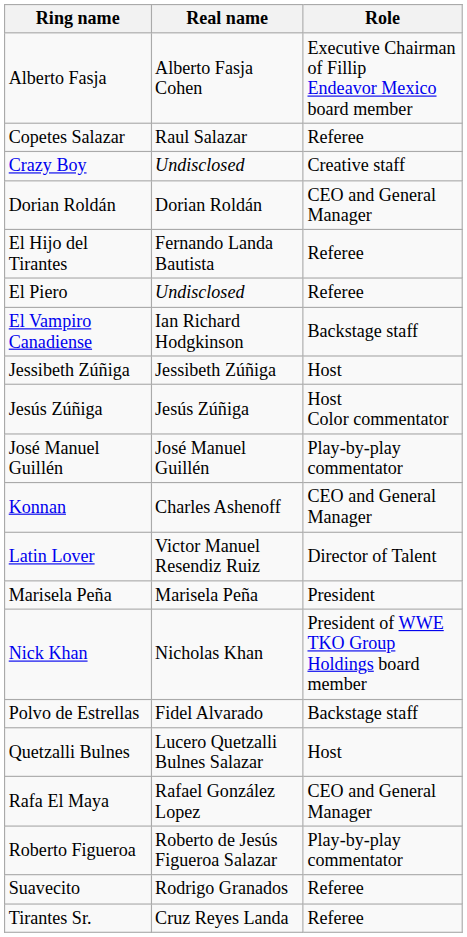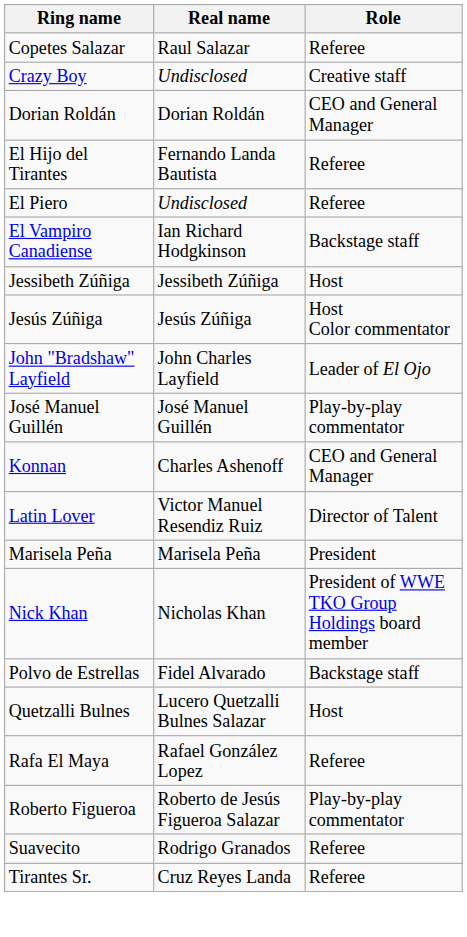- row: Alberto Fasja | Alberto Fasja Cohen | Executive Chairman of Fillip Endeavor Mexico board member
+ row: John "Bradshaw" Layfield | John Charles Layfield | Leader of El Ojo
Rafa El Maya | Role: CEO and General Manager -> Referee
